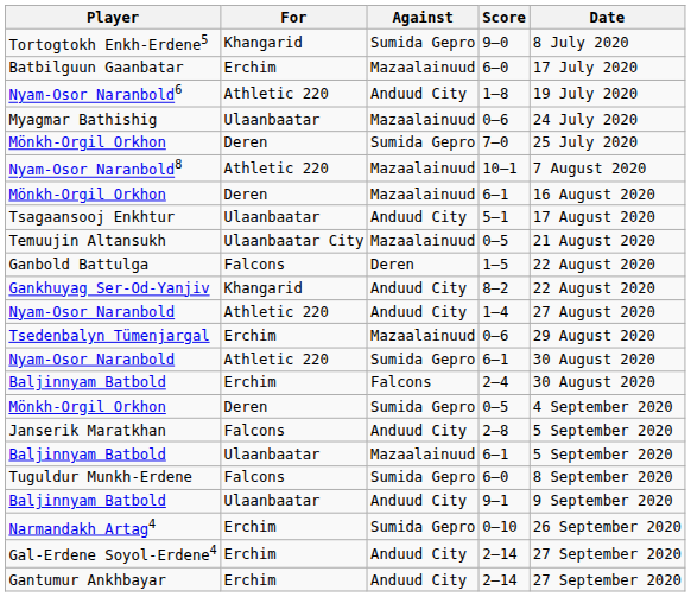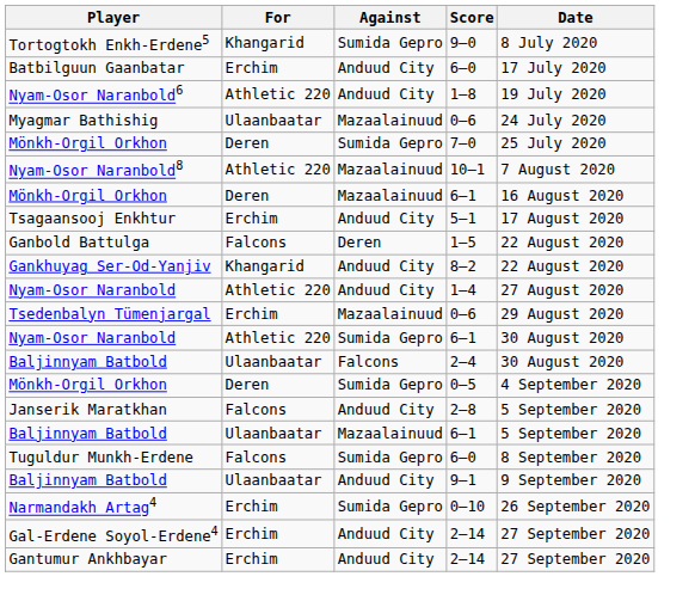Batbilguun Gaanbatar | Against: Mazaalainuud -> Anduud City
Tsagaansooj Enkhtur | For: Ulaanbaatar -> Erchim
- row: Temuujin Altansukh | Ulaanbaatar City | Mazaalainuud | 0–5 | 21 August 2020
Baljinnyam Batbold / 2–4 | For: Erchim -> Ulaanbaatar
